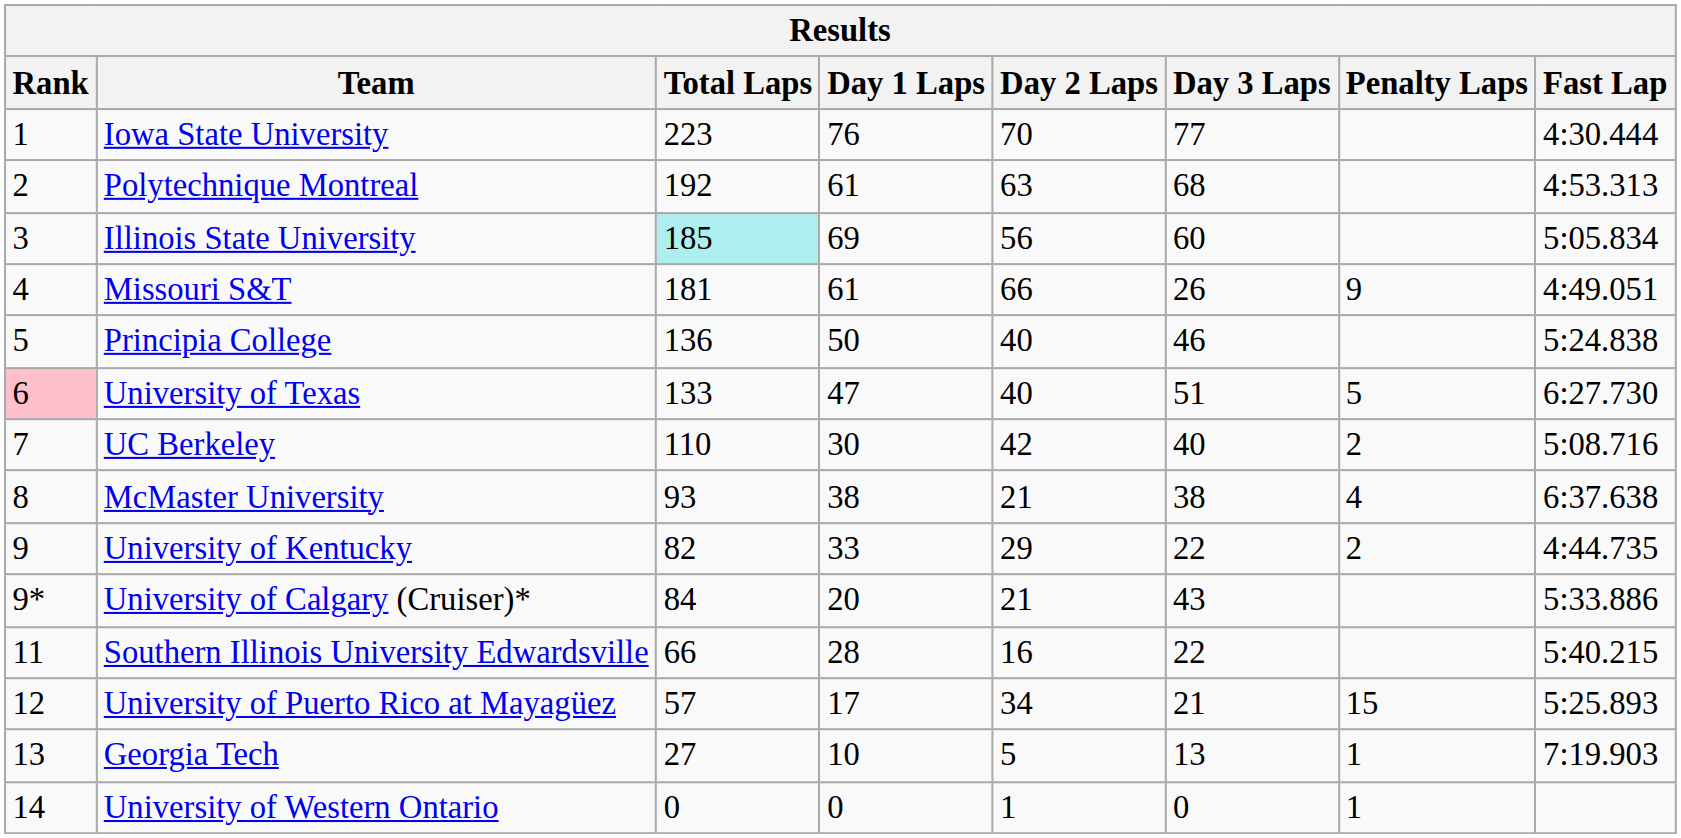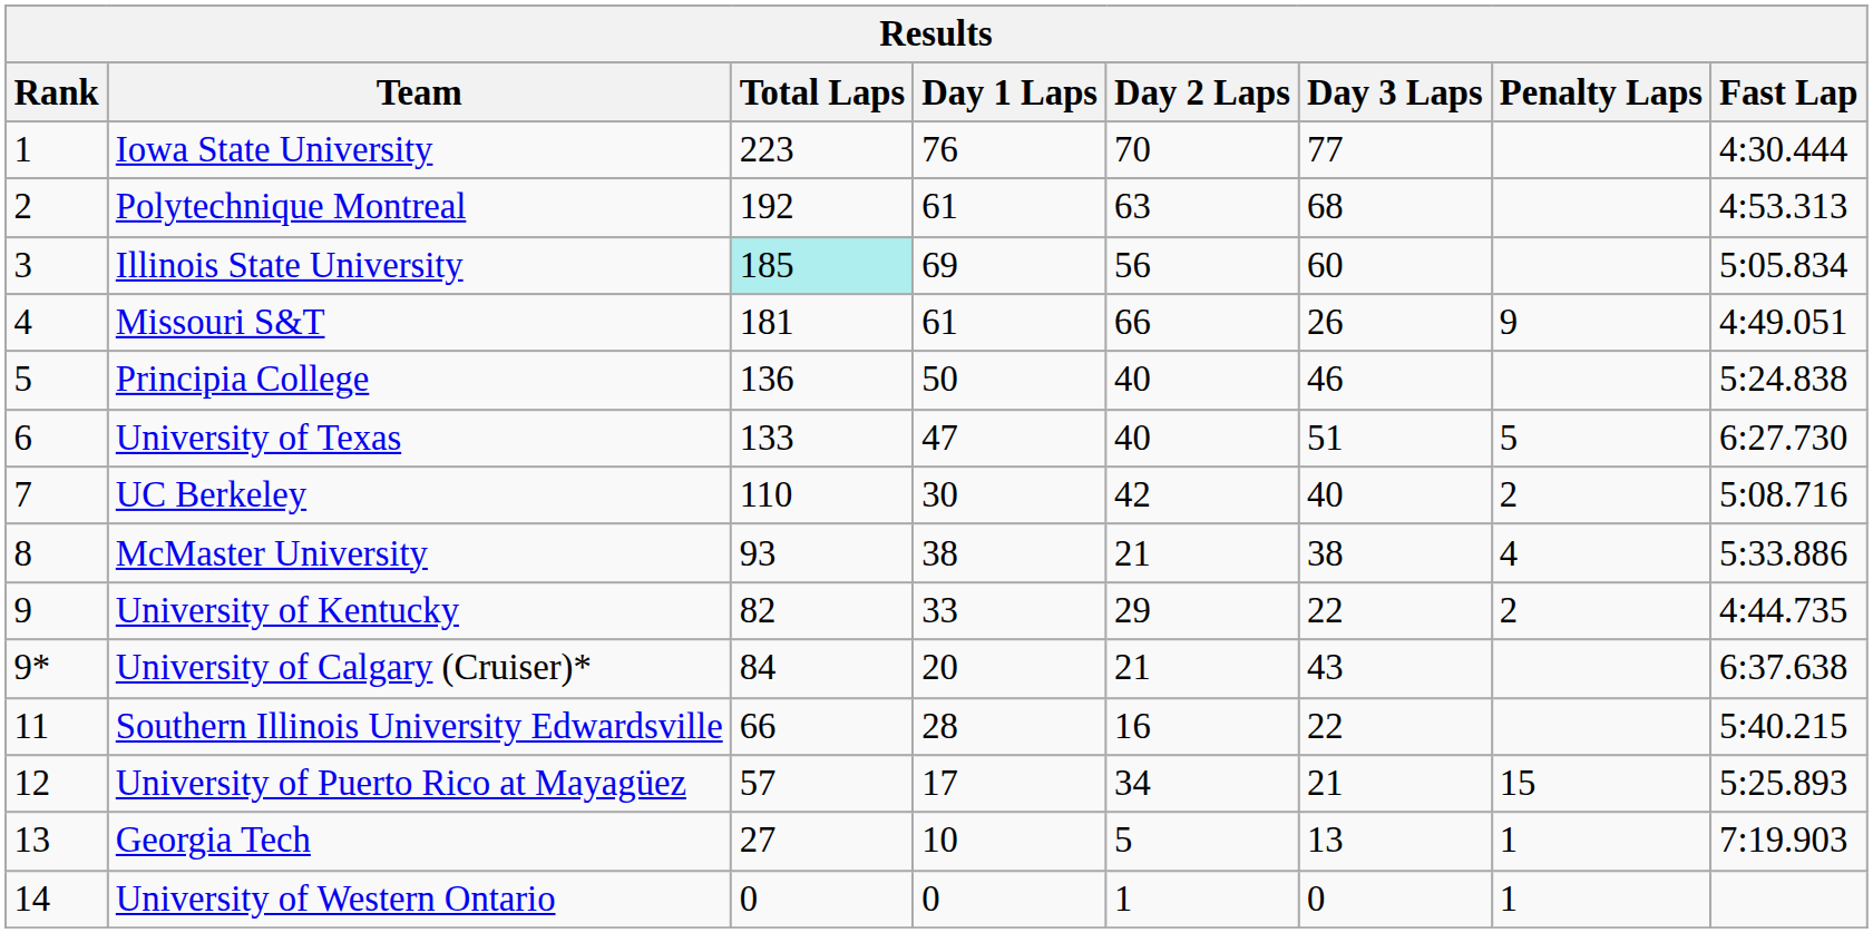University of Texas | Rank: pink background -> no background
McMaster University | Fast Lap: 6:37.638 -> 5:33.886
University of Calgary (Cruiser)* | Fast Lap: 5:33.886 -> 6:37.638
